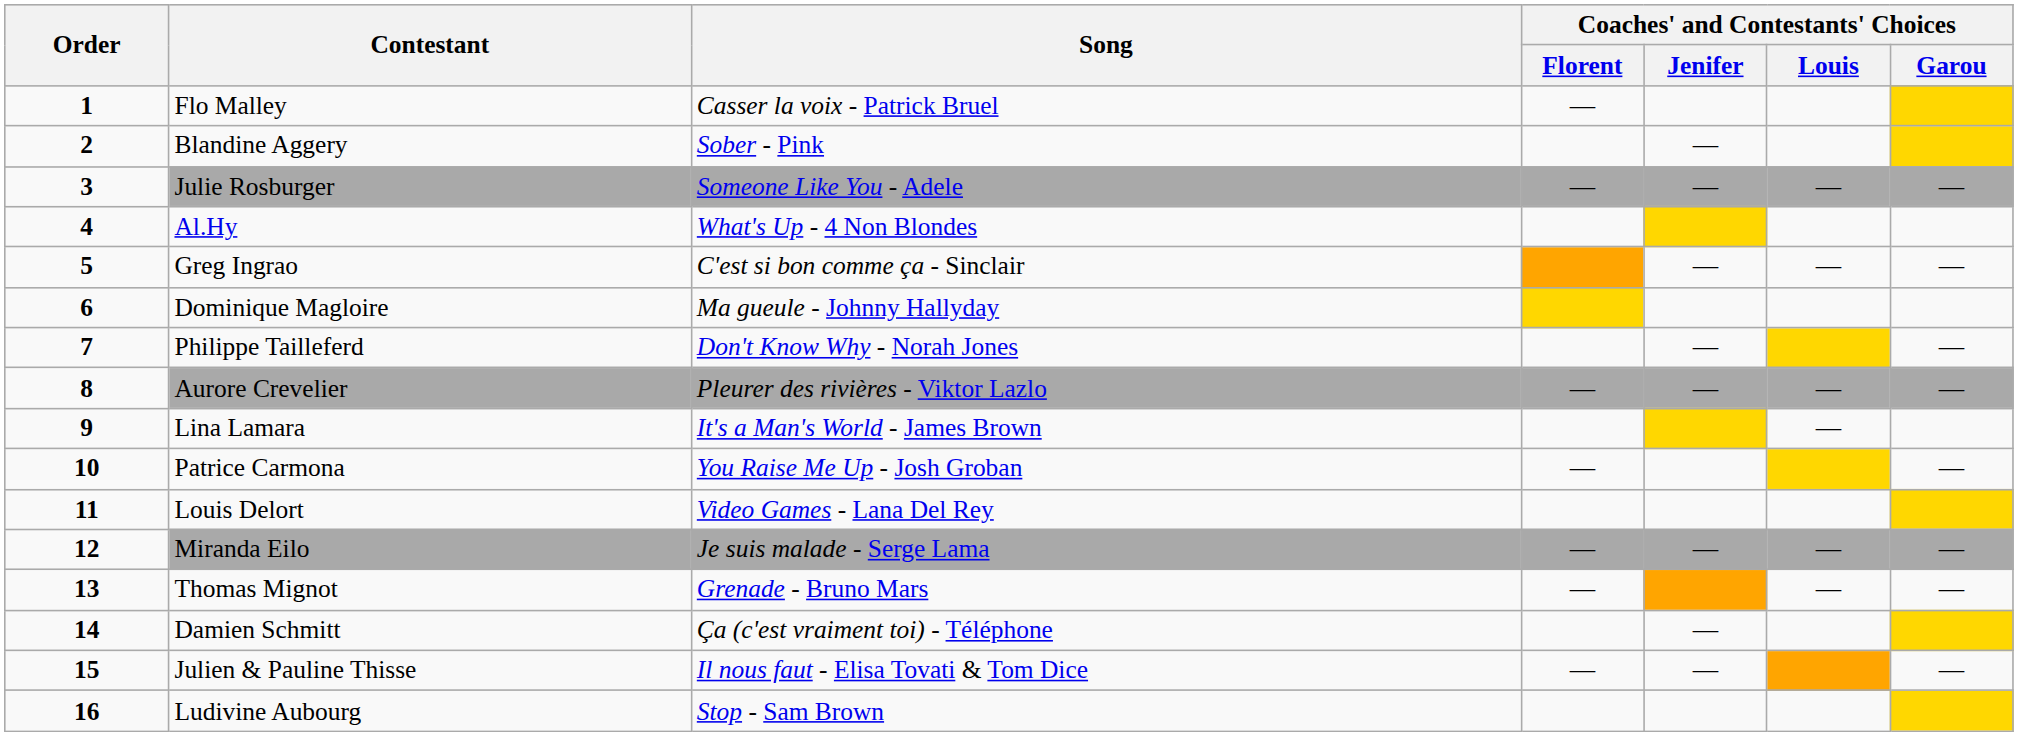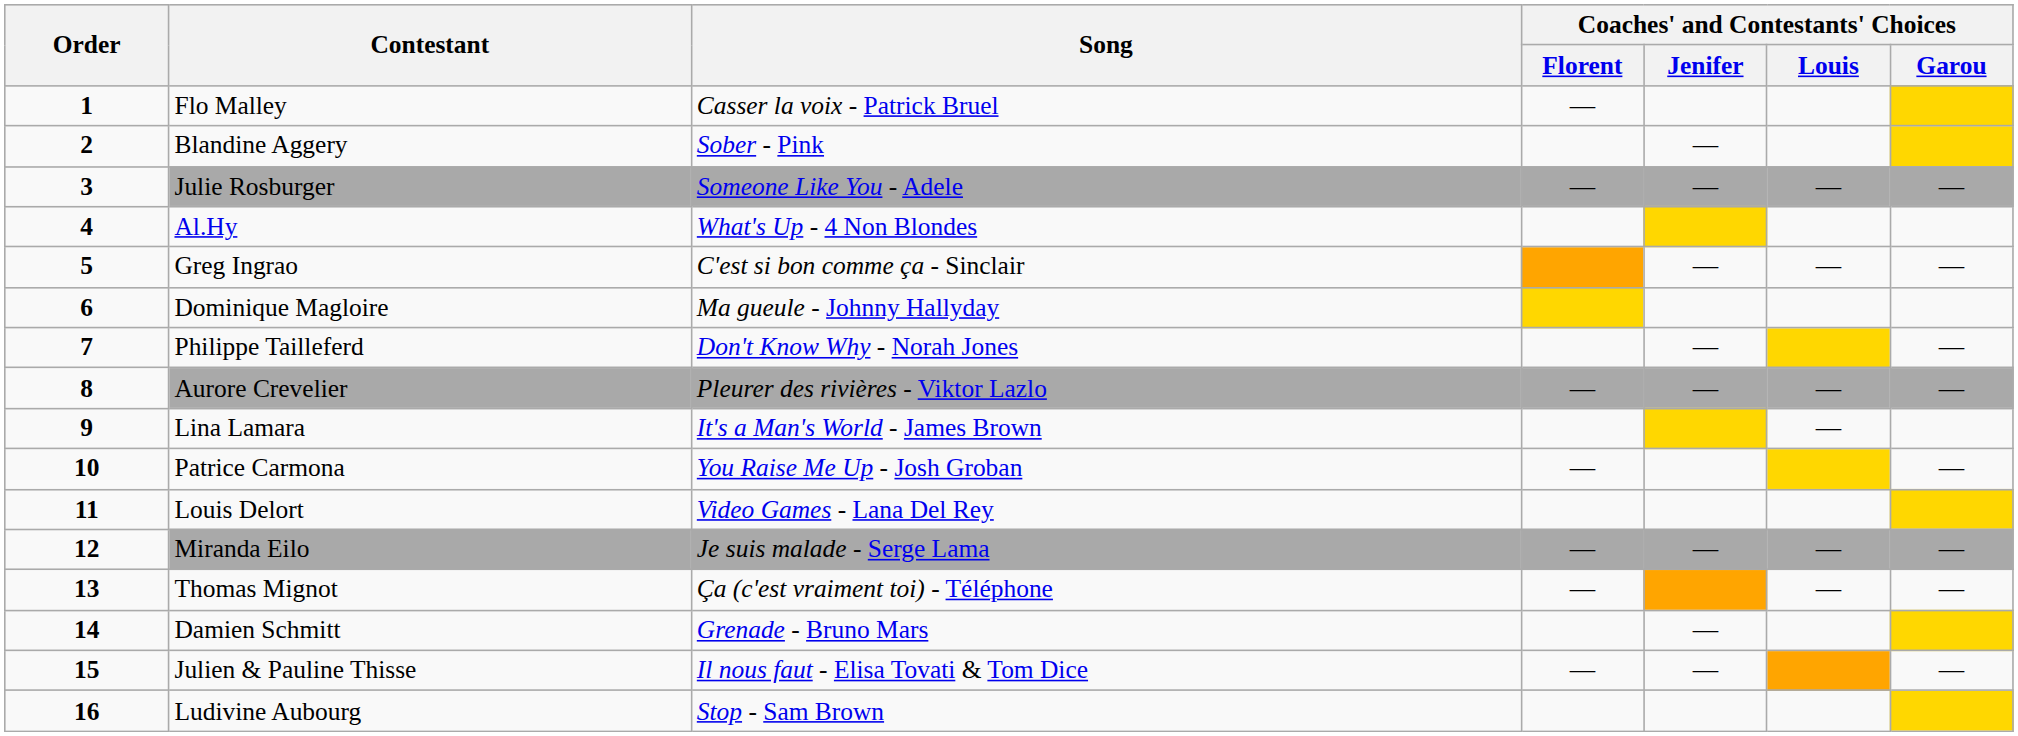Thomas Mignot | Song: Grenade - Bruno Mars -> Ça (c'est vraiment toi) - Téléphone
Damien Schmitt | Song: Ça (c'est vraiment toi) - Téléphone -> Grenade - Bruno Mars
